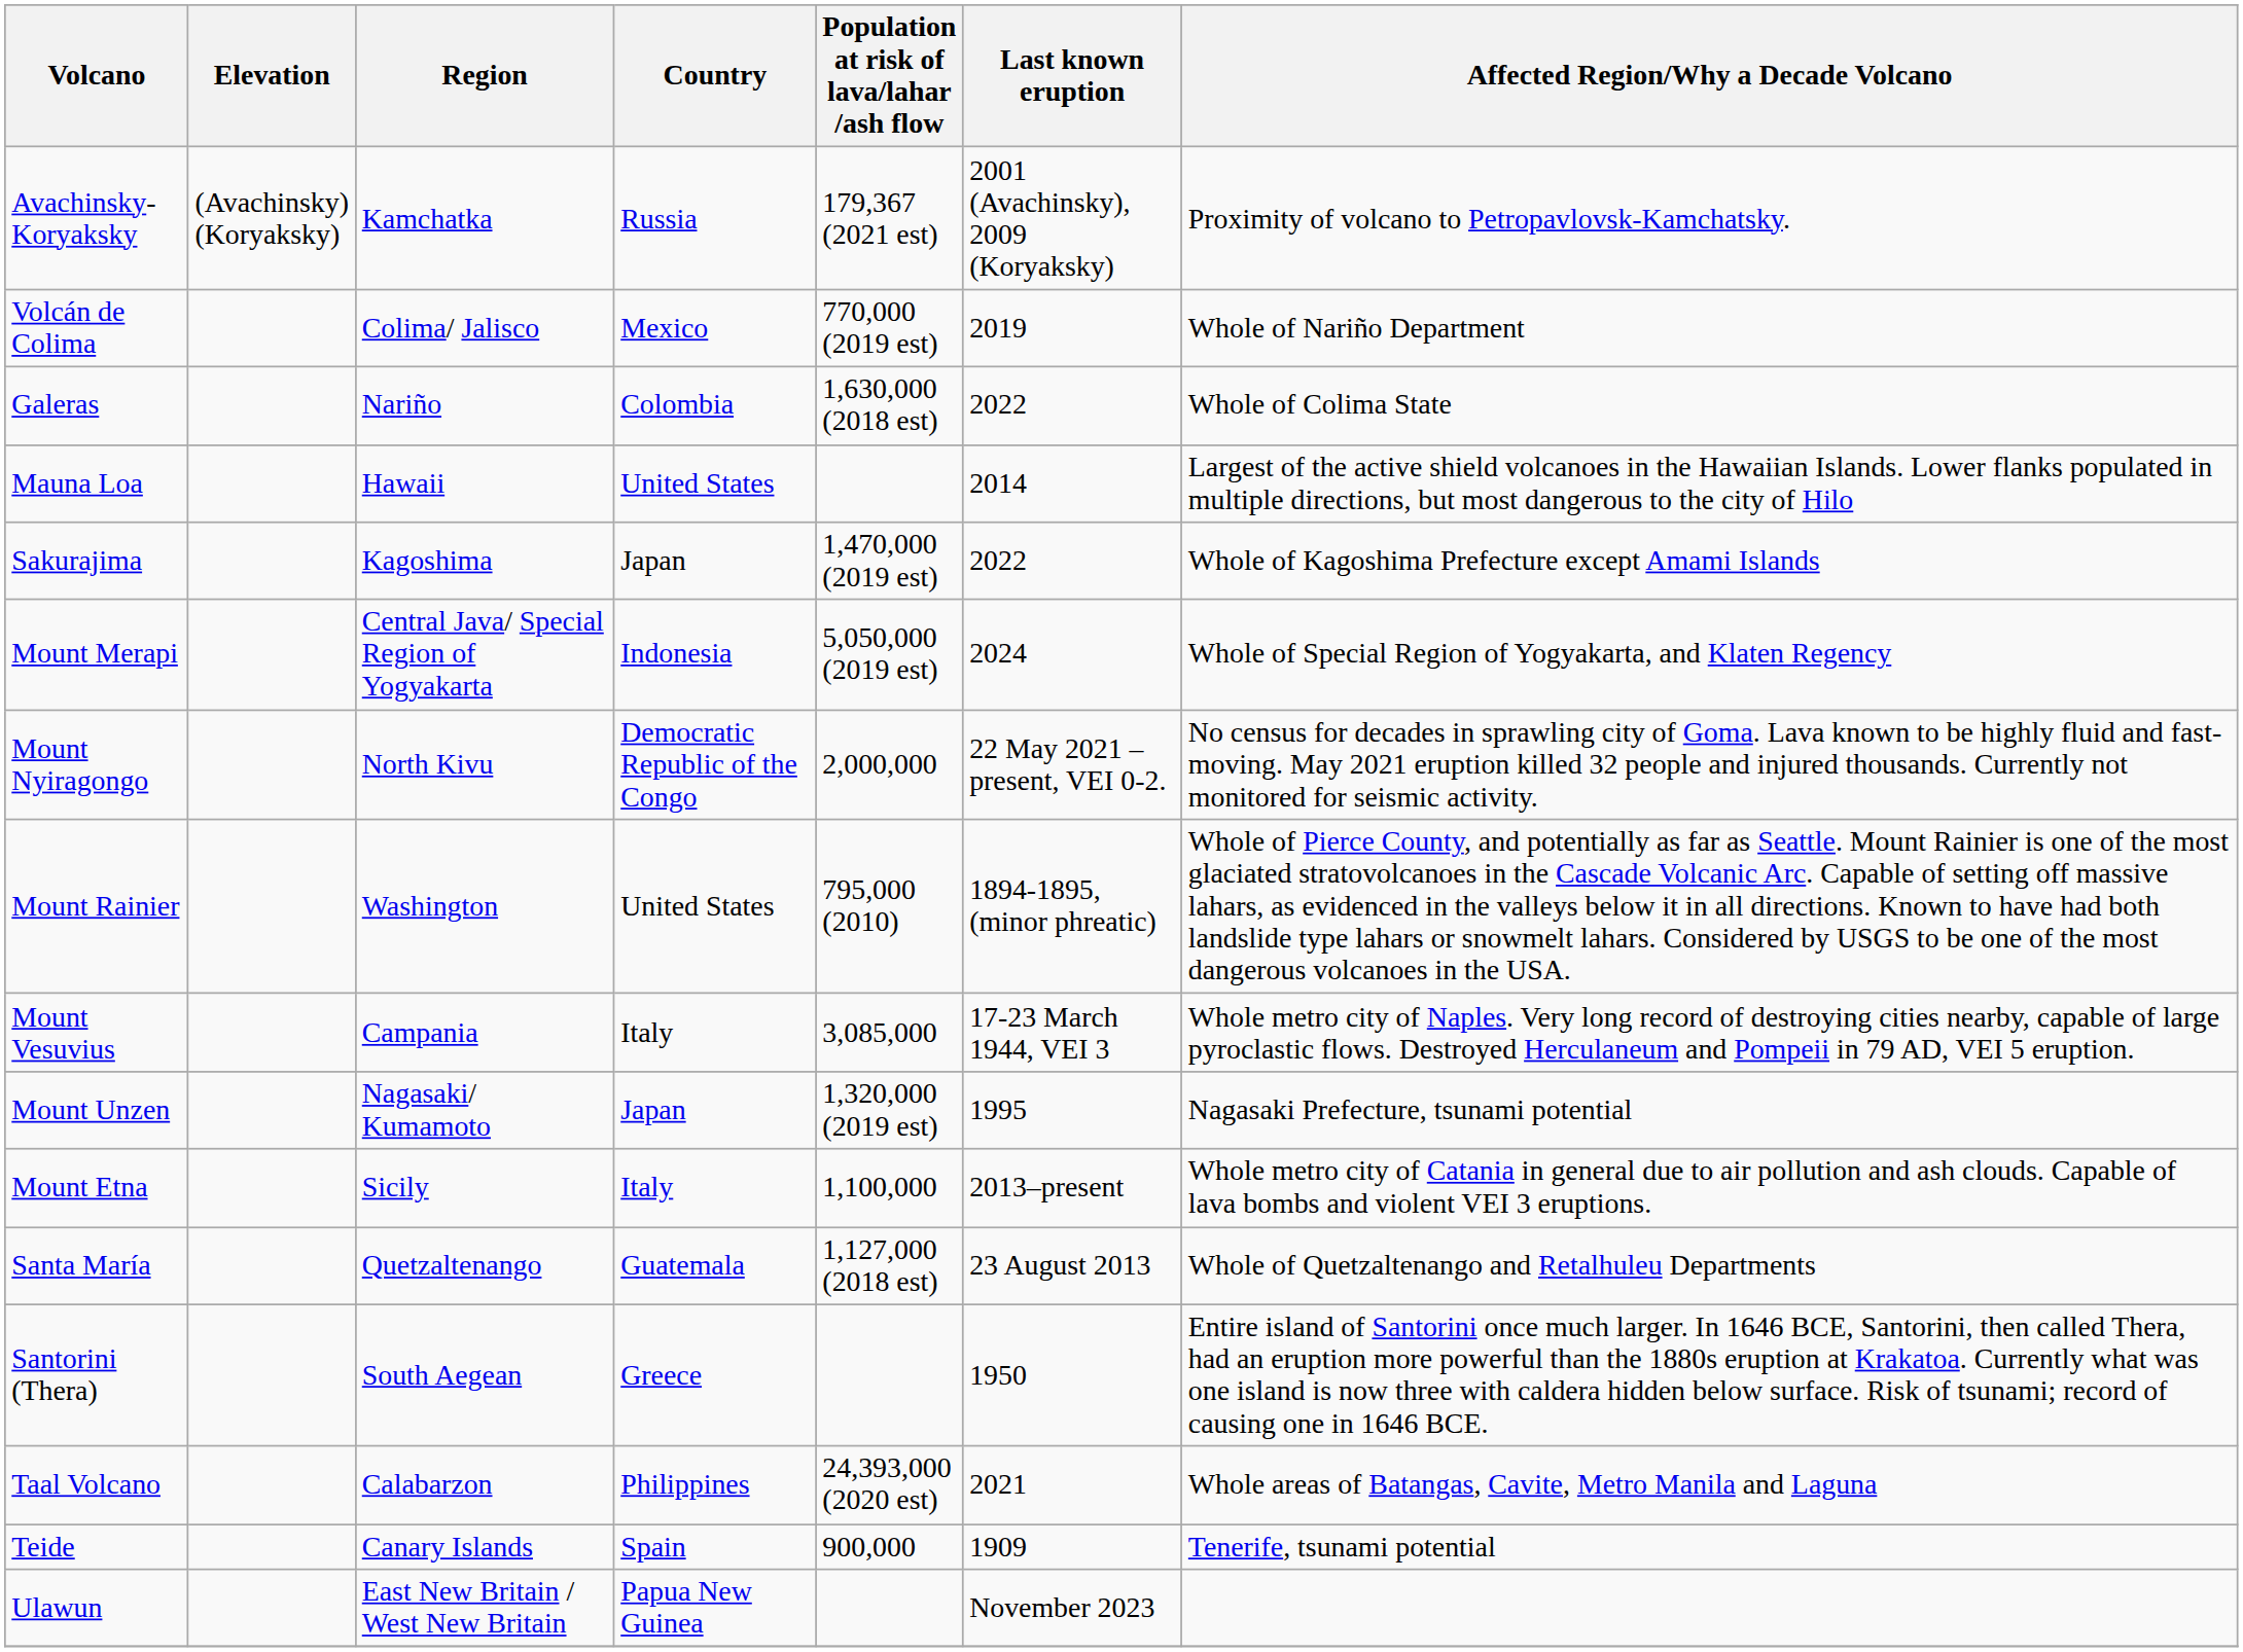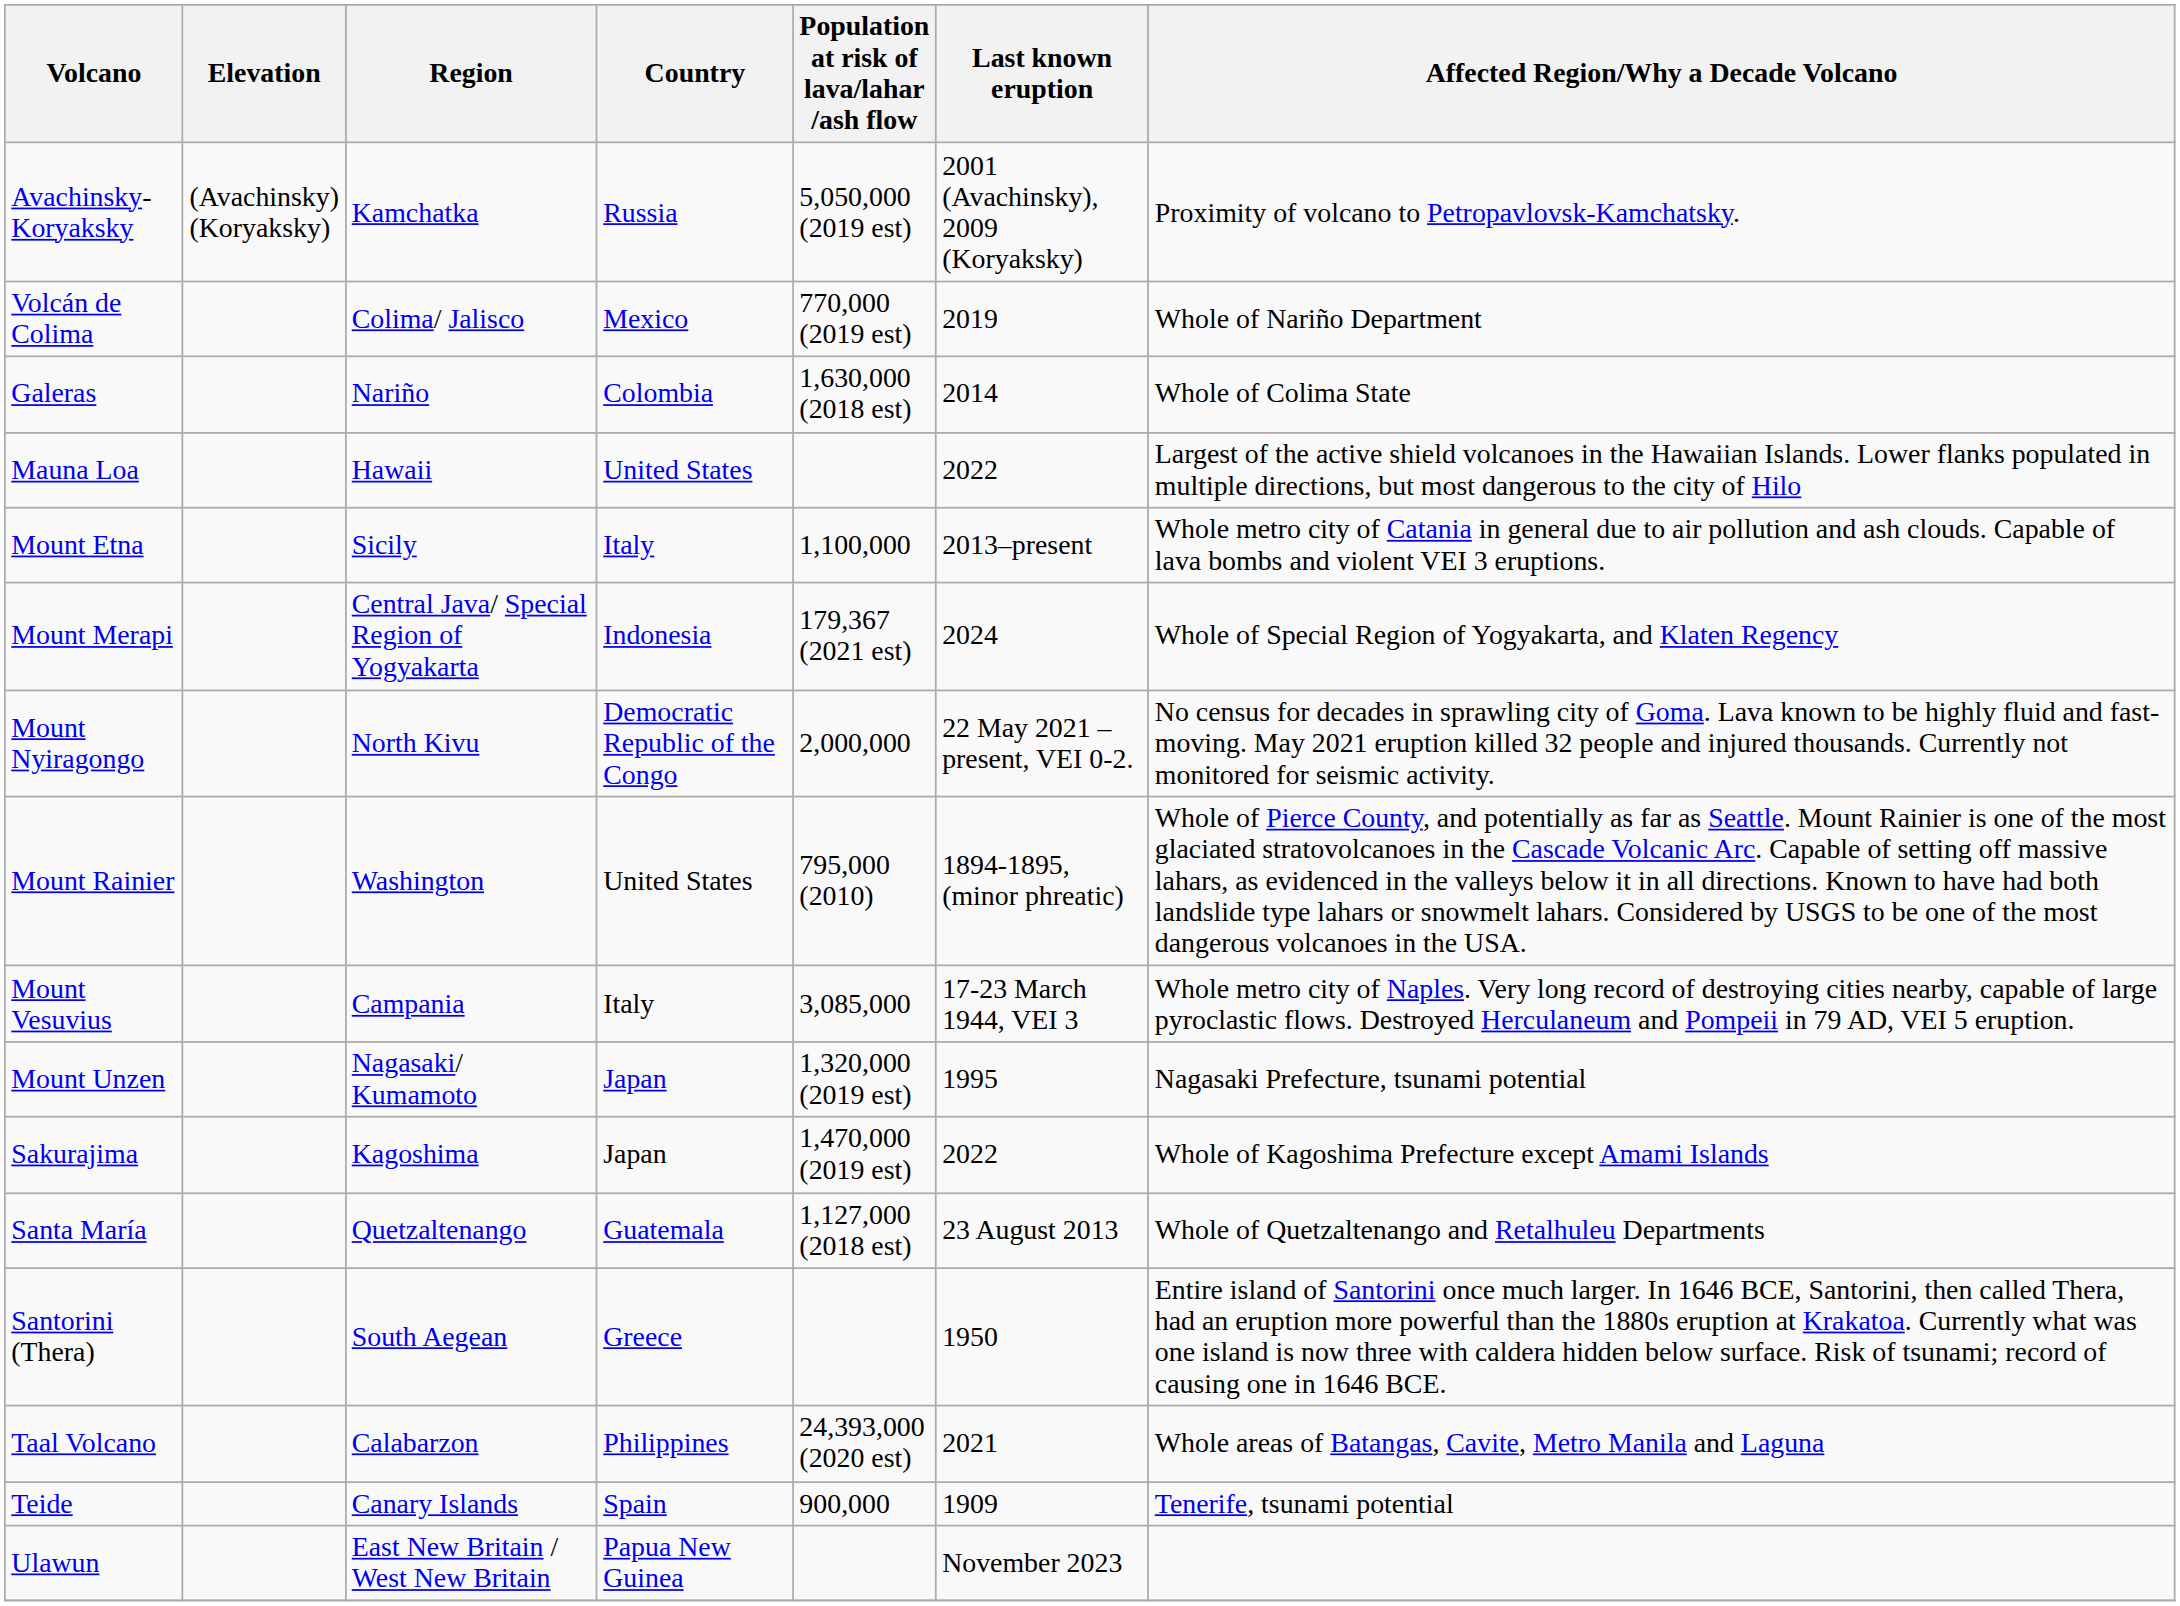Avachinsky-Koryaksky | Population at risk of lava/lahar /ash flow: 179,367 (2021 est) -> 5,050,000 (2019 est)
Galeras | Last known eruption: 2022 -> 2014
Mauna Loa | Last known eruption: 2014 -> 2022
rows swapped: Mount Etna <-> Sakurajima
Mount Merapi | Population at risk of lava/lahar /ash flow: 5,050,000 (2019 est) -> 179,367 (2021 est)
